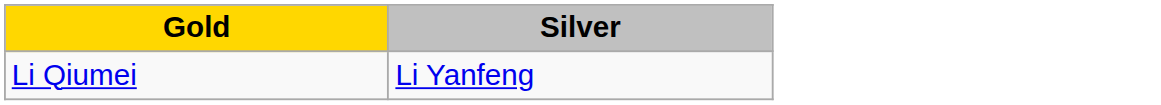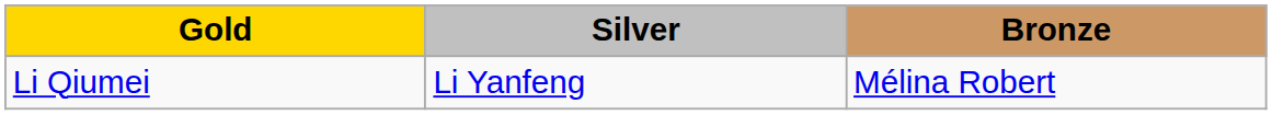+ column: Bronze | Mélina Robert
